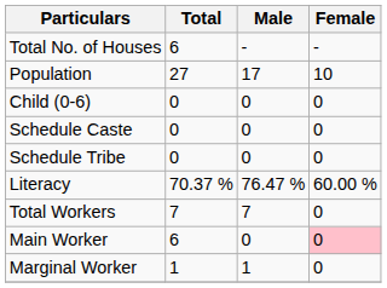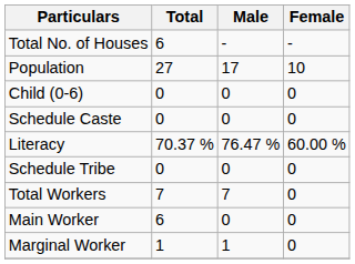rows swapped: Schedule Tribe <-> Literacy
Main Worker | Female: pink background -> no background
